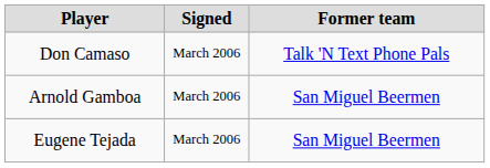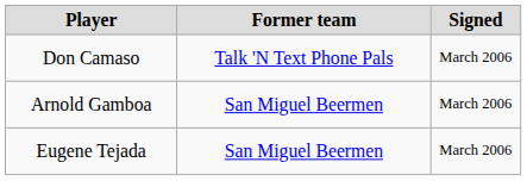columns swapped: Signed <-> Former team
